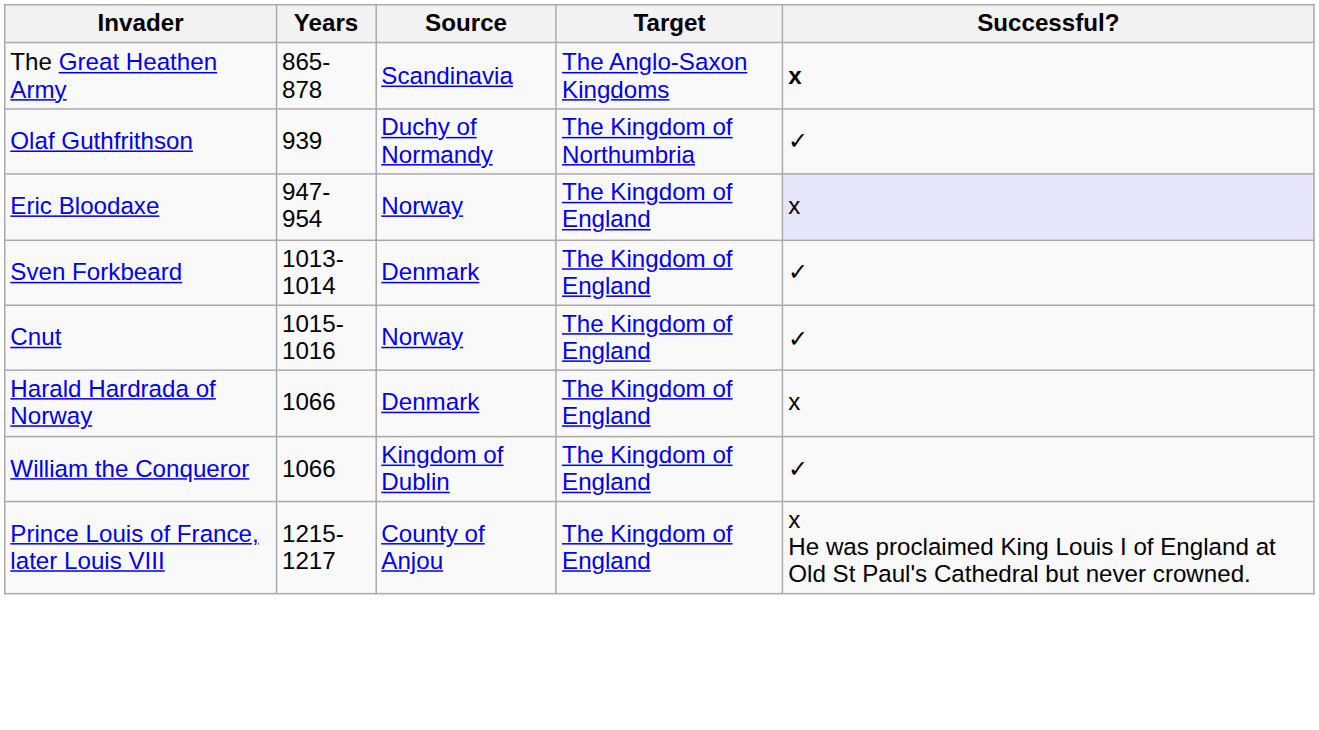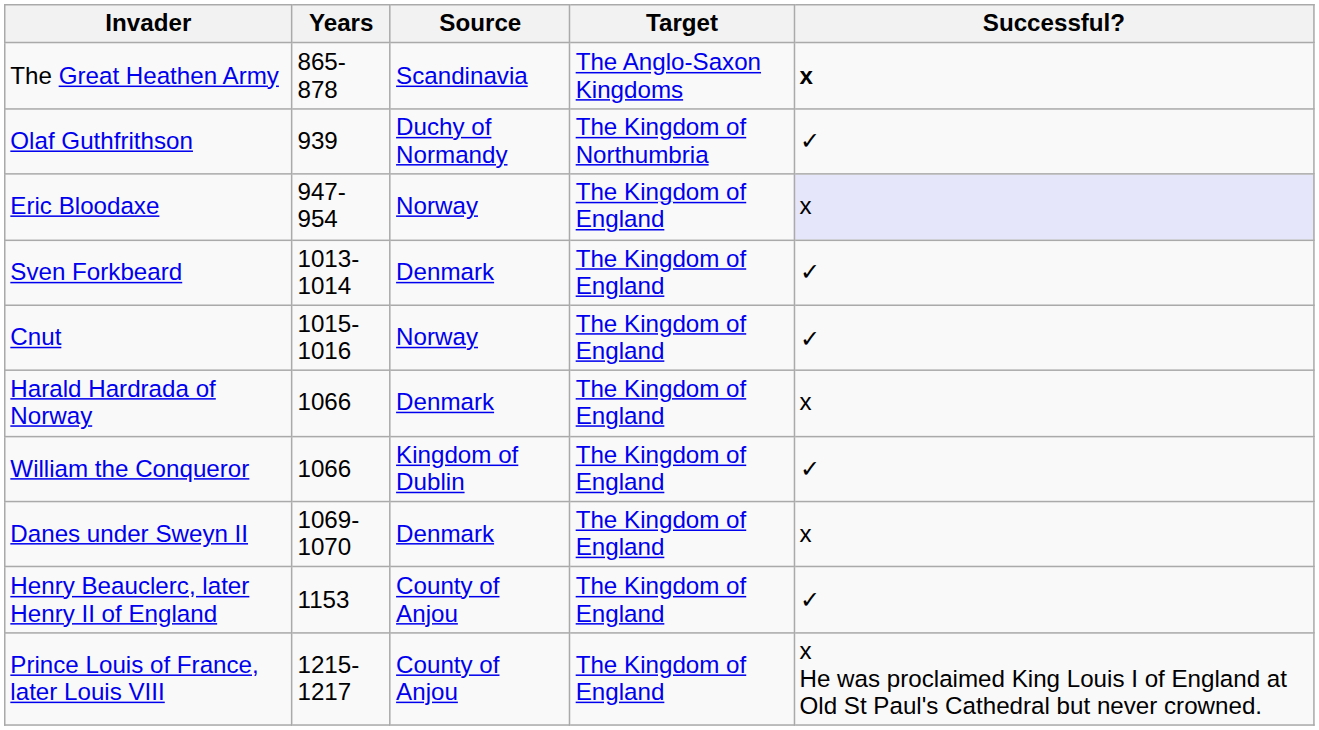+ row: Danes under Sweyn II | 1069-1070 | Denmark | The Kingdom of England | x
+ row: Henry Beauclerc, later Henry II of England | 1153 | County of Anjou | The Kingdom of England | ✓
